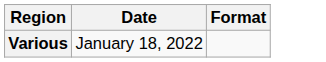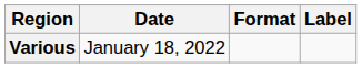+ column: Label
